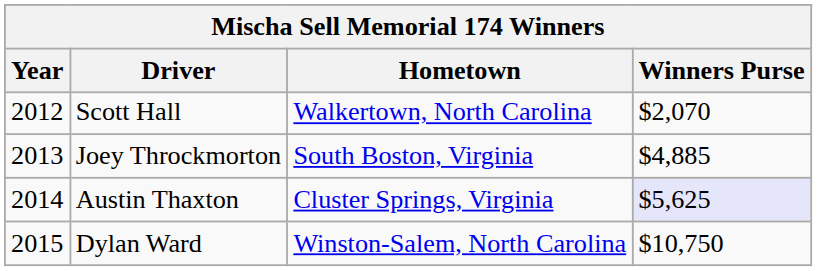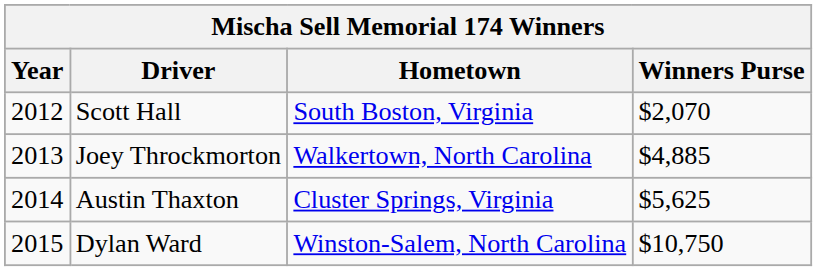Scott Hall | Hometown: Walkertown, North Carolina -> South Boston, Virginia
Joey Throckmorton | Hometown: South Boston, Virginia -> Walkertown, North Carolina
Austin Thaxton | Winners Purse: lavender background -> no background
